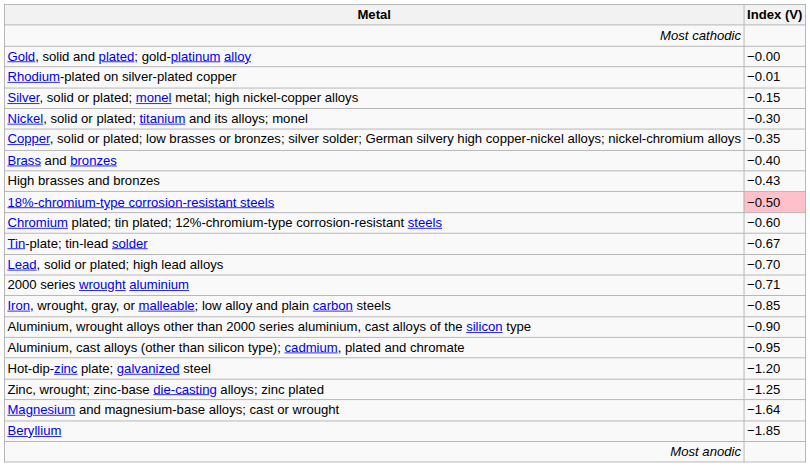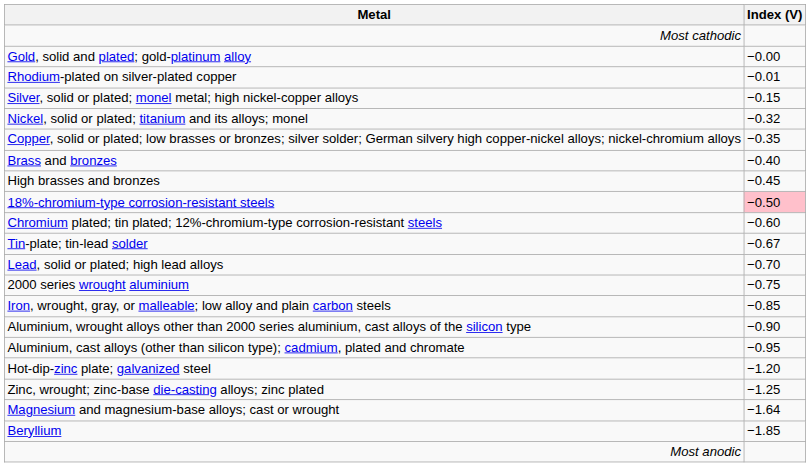Nickel, solid or plated; titanium and its alloys; monel | Index (V): −0.30 -> −0.32
High brasses and bronzes | Index (V): −0.43 -> −0.45
2000 series wrought aluminium | Index (V): −0.71 -> −0.75
